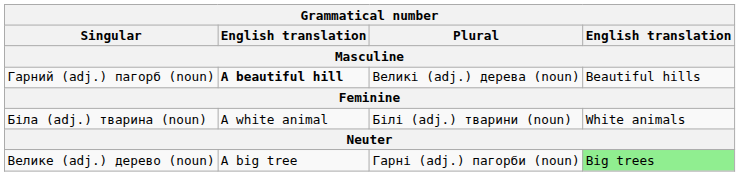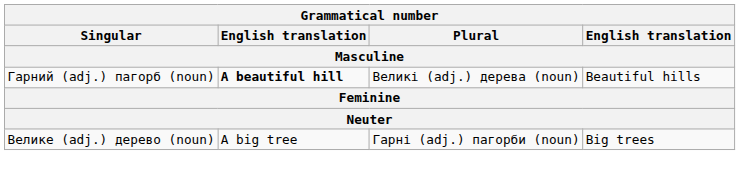- row: Біла (adj.) тварина (noun) | A white animal | Білі (adj.) тварини (noun) | White animals
Великe (adj.) дерево (noun) | column 4: lightgreen background -> no background
